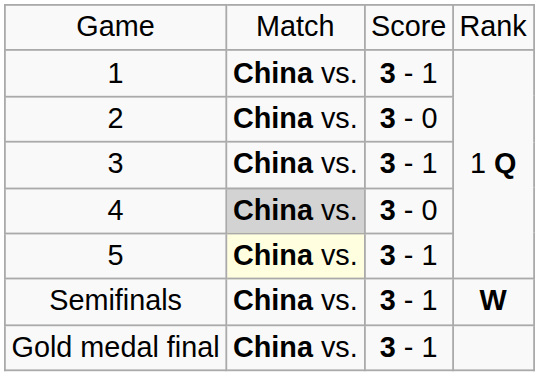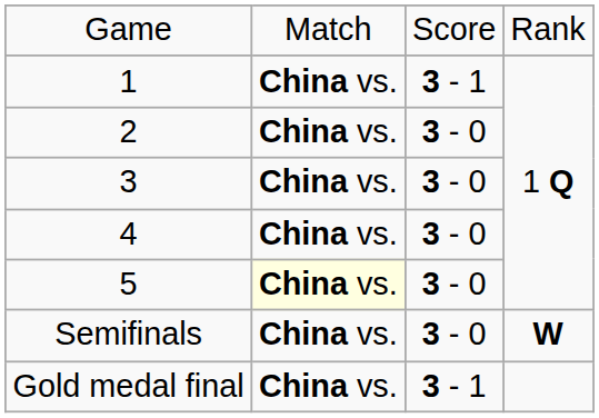3 | column 3: 3 - 1 -> 3 - 0
4 | column 2: lightgrey background -> no background
5 | column 3: 3 - 1 -> 3 - 0
Semifinals | column 3: 3 - 1 -> 3 - 0
